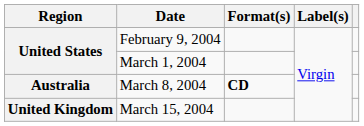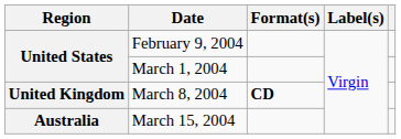March 8, 2004 | Region: Australia -> United Kingdom
March 15, 2004 | Region: United Kingdom -> Australia
